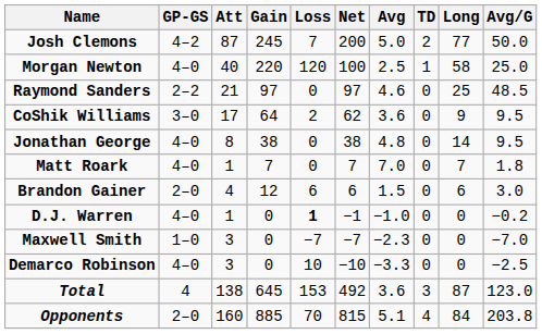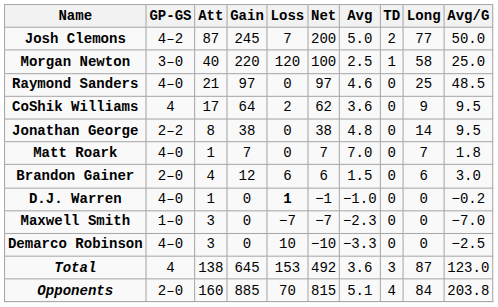Morgan Newton | GP-GS: 4–0 -> 3–0
Raymond Sanders | GP-GS: 2–2 -> 4–0
CoShik Williams | GP-GS: 3–0 -> 4
Jonathan George | GP-GS: 4–0 -> 2–2
